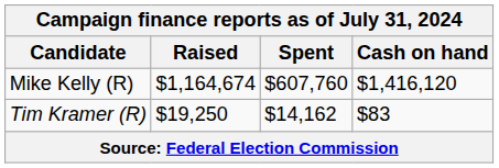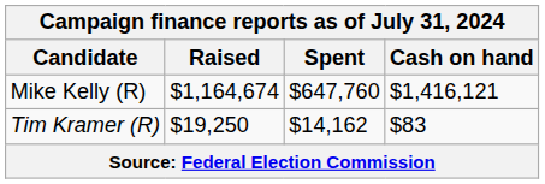Mike Kelly (R) | Spent: $607,760 -> $647,760
Mike Kelly (R) | Cash on hand: $1,416,120 -> $1,416,121
